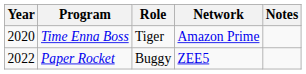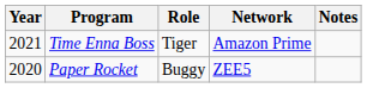Time Enna Boss | Year: 2020 -> 2021
Paper Rocket | Year: 2022 -> 2020
